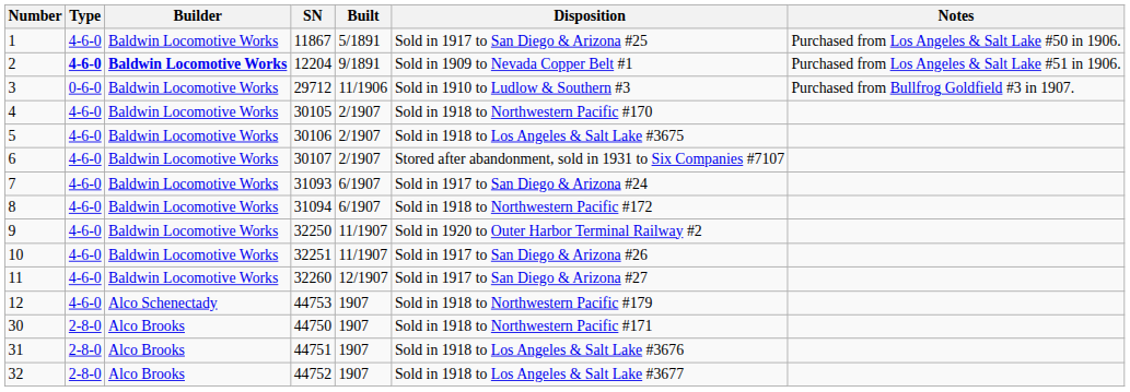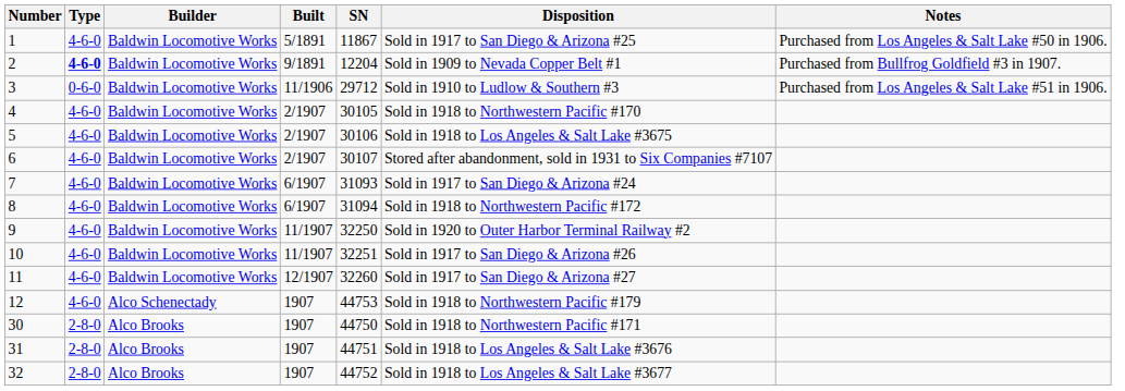columns swapped: SN <-> Built
2 | Builder: bold -> normal
2 | Notes: Purchased from Los Angeles & Salt Lake #51 in 1906. -> Purchased from Bullfrog Goldfield #3 in 1907.
3 | Notes: Purchased from Bullfrog Goldfield #3 in 1907. -> Purchased from Los Angeles & Salt Lake #51 in 1906.
